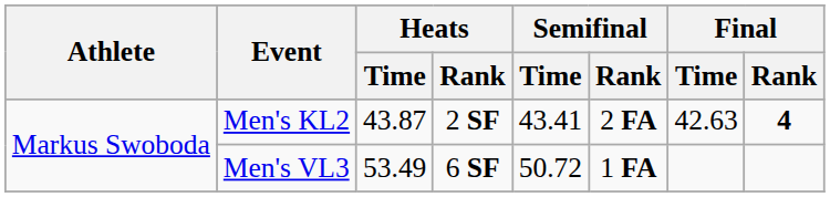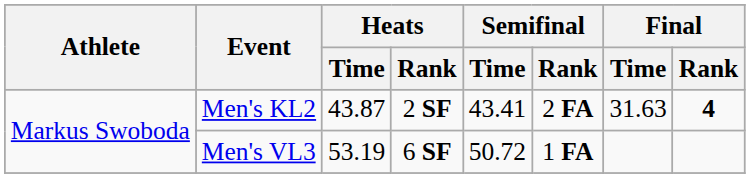Men's KL2 | Final / Time: 42.63 -> 31.63
Men's VL3 | Heats / Time: 53.49 -> 53.19
